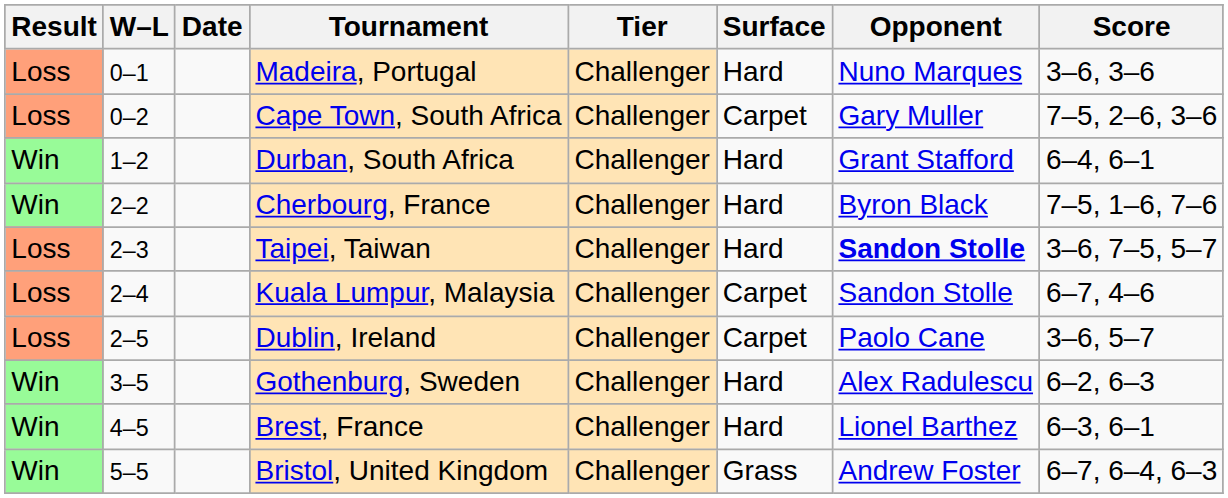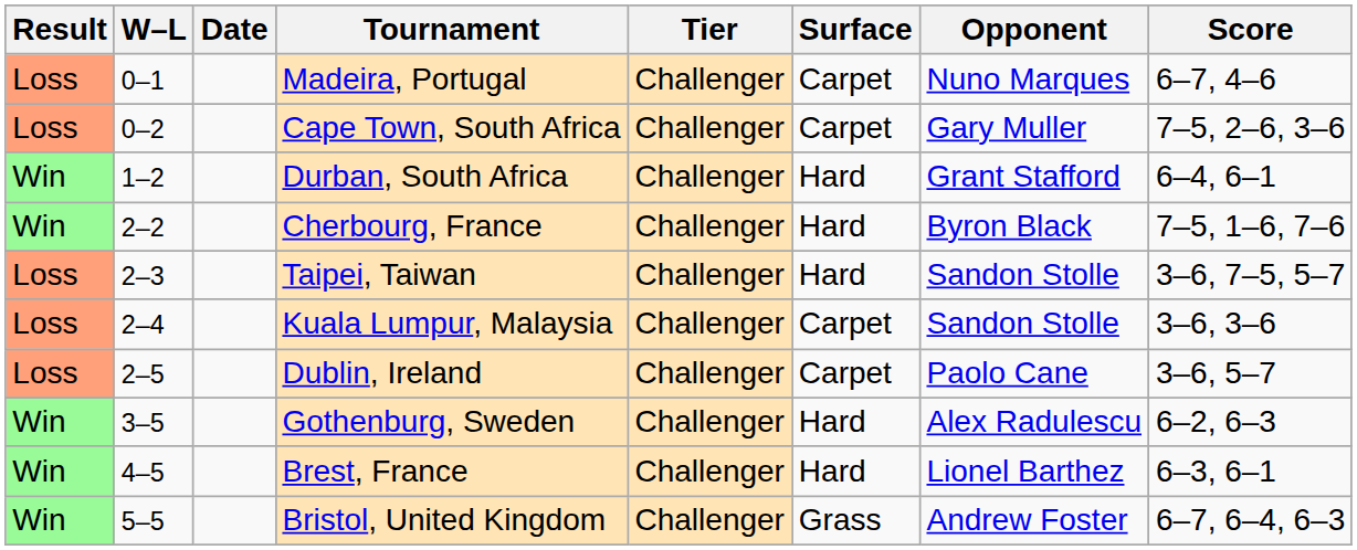Madeira, Portugal | Surface: Hard -> Carpet
Madeira, Portugal | Score: 3–6, 3–6 -> 6–7, 4–6
Taipei, Taiwan | Opponent: bold -> normal
Kuala Lumpur, Malaysia | Score: 6–7, 4–6 -> 3–6, 3–6
